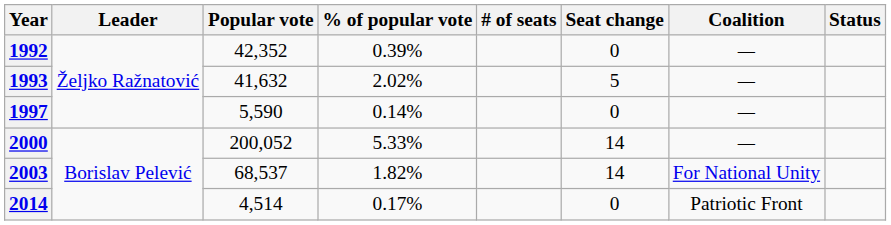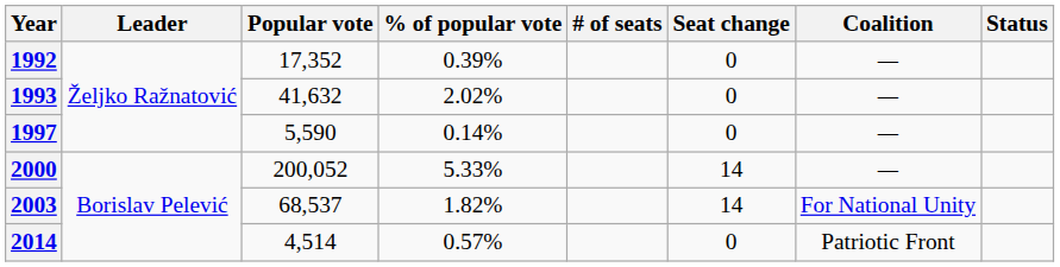1992 | Popular vote: 42,352 -> 17,352
1993 | Seat change: 5 -> 0
2014 | % of popular vote: 0.17% -> 0.57%
